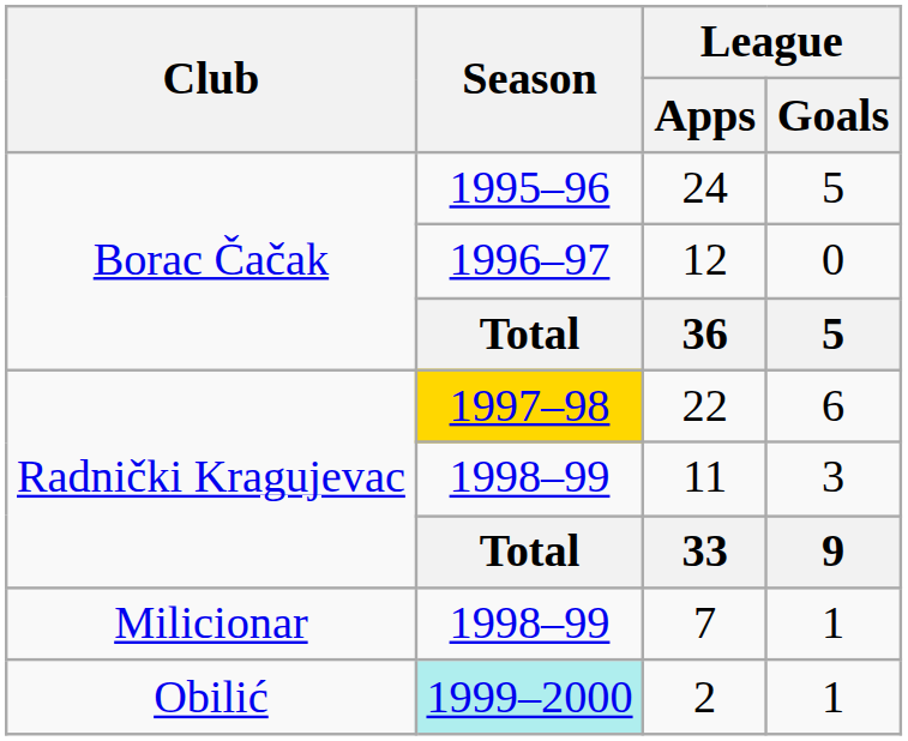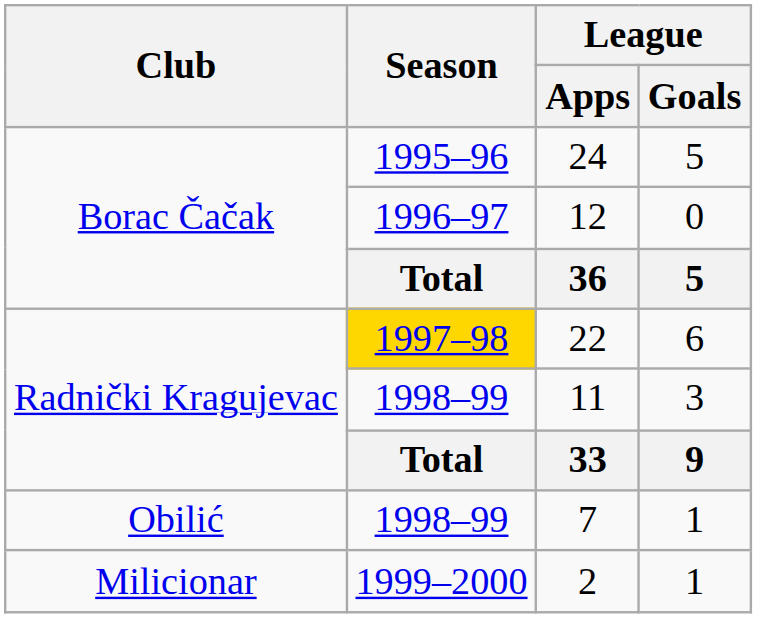7 | Club: Milicionar -> Obilić
2 | Club: Obilić -> Milicionar
2 | Season: paleturquoise background -> no background
